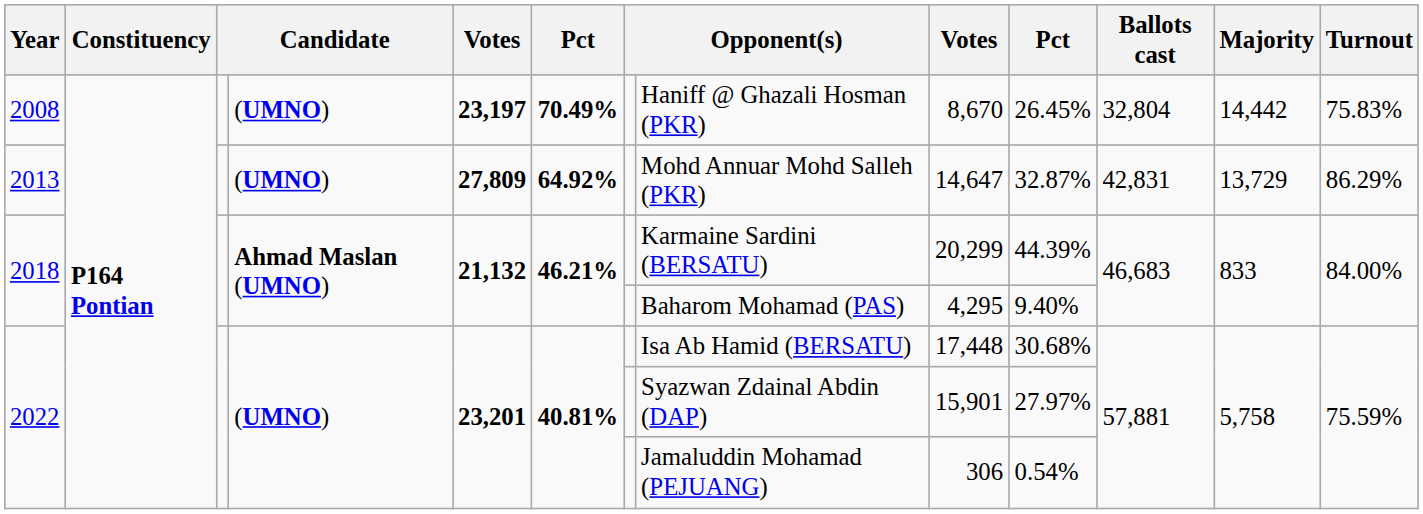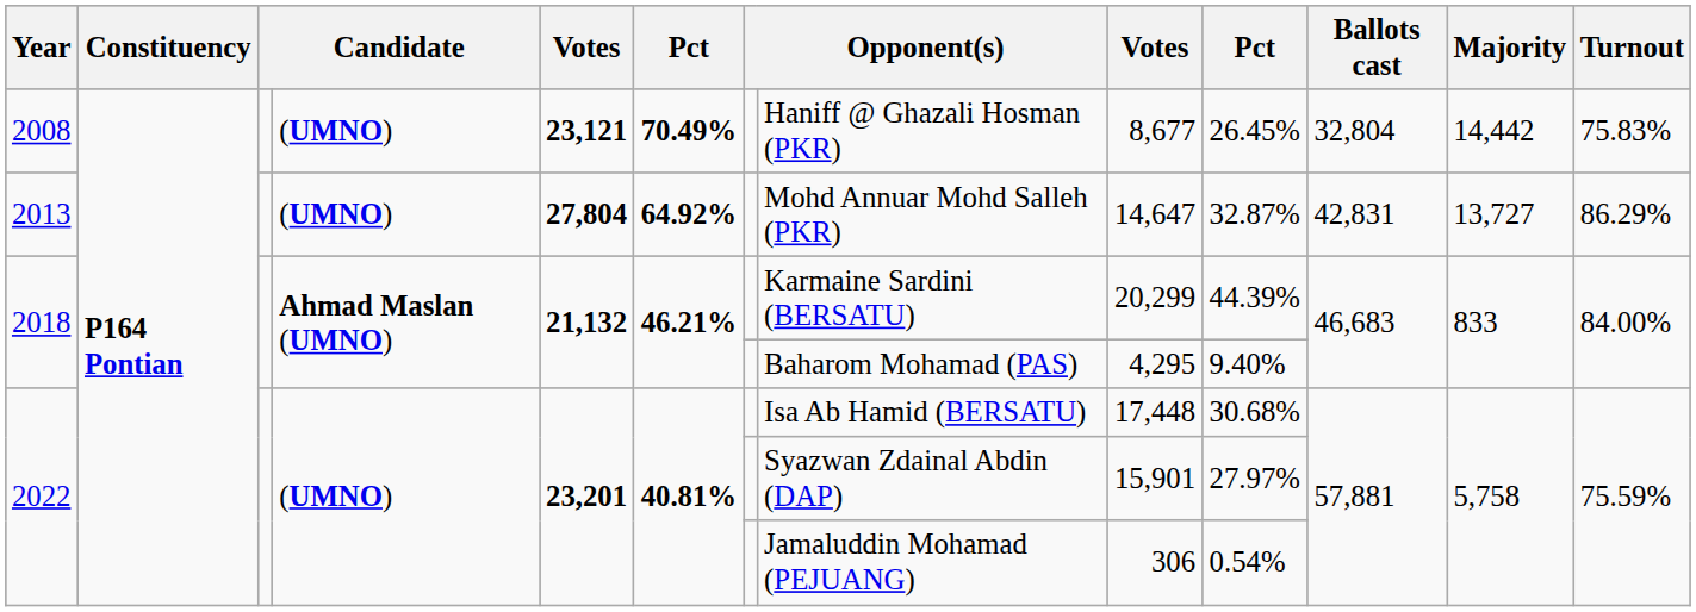2008 | column 5: 23,197 -> 23,121
2008 | column 9: 8,670 -> 8,677
2013 | column 5: 27,809 -> 27,804
2013 | Majority: 13,729 -> 13,727
